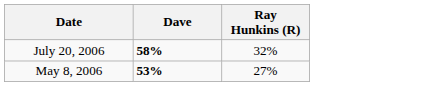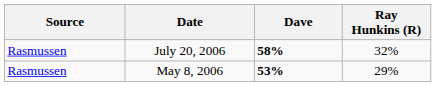+ column: Source | Rasmussen | Rasmussen
May 8, 2006 | Ray Hunkins (R): 27% -> 29%
